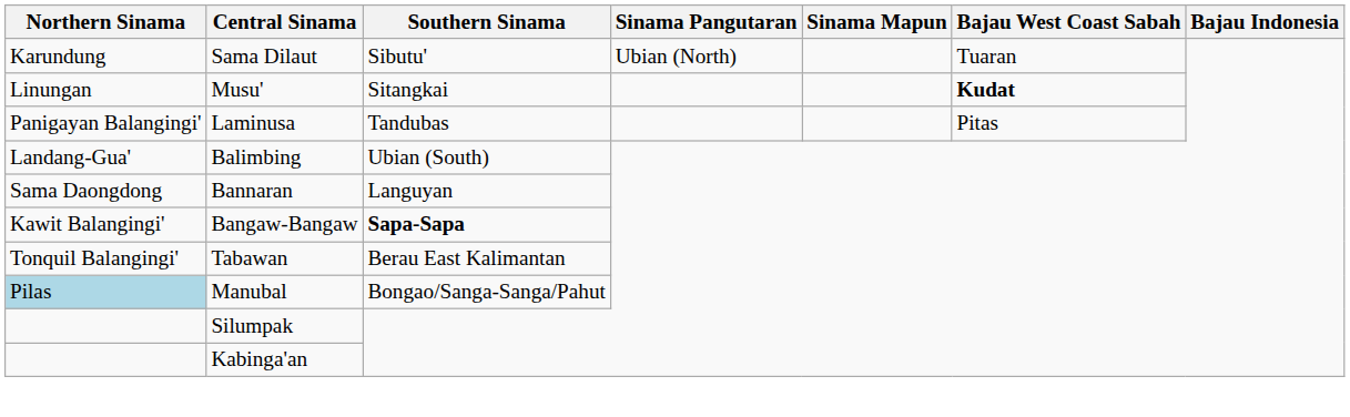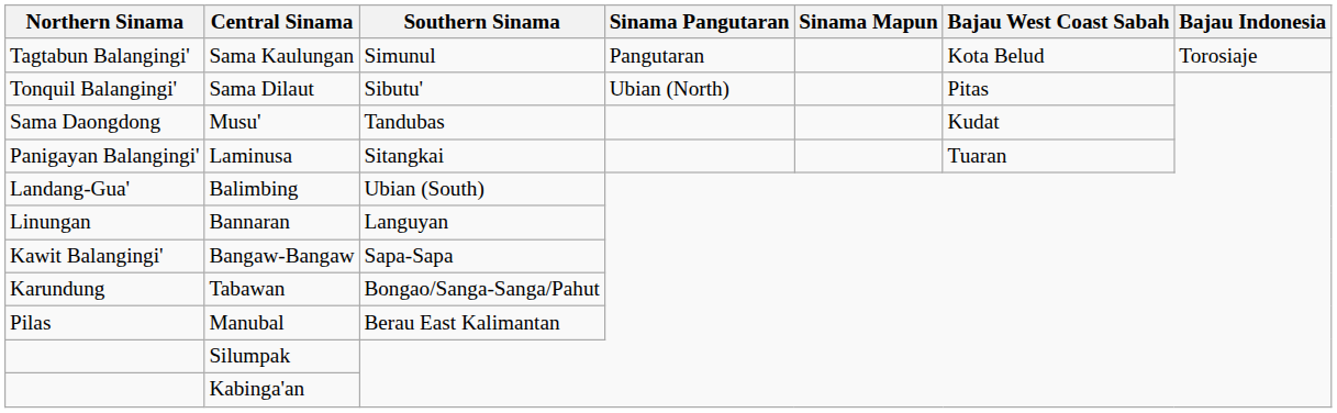+ row: Tagtabun Balangingi' | Sama Kaulungan | Simunul | Pangutaran | Kota Belud | Torosiaje
Sama Dilaut | Northern Sinama: Karundung -> Tonquil Balangingi'
Sama Dilaut | Bajau West Coast Sabah: Tuaran -> Pitas
Musu' | Northern Sinama: Linungan -> Sama Daongdong
Musu' | Southern Sinama: Sitangkai -> Tandubas
Musu' | Bajau West Coast Sabah: bold -> normal
Laminusa | Southern Sinama: Tandubas -> Sitangkai
Laminusa | Bajau West Coast Sabah: Pitas -> Tuaran
Bannaran | Northern Sinama: Sama Daongdong -> Linungan
Bangaw-Bangaw | Southern Sinama: bold -> normal
Tabawan | Northern Sinama: Tonquil Balangingi' -> Karundung
Tabawan | Southern Sinama: Berau East Kalimantan -> Bongao/Sanga-Sanga/Pahut
Manubal | Northern Sinama: lightblue background -> no background
Manubal | Southern Sinama: Bongao/Sanga-Sanga/Pahut -> Berau East Kalimantan
